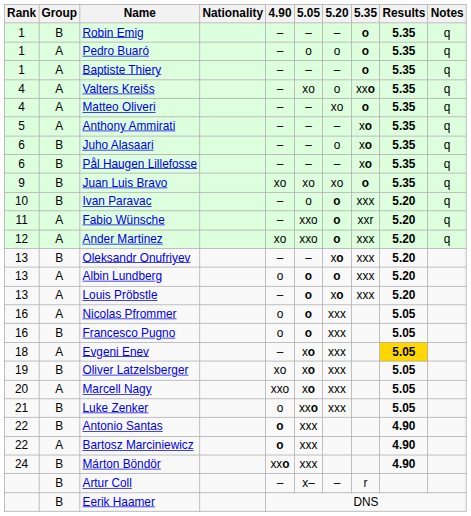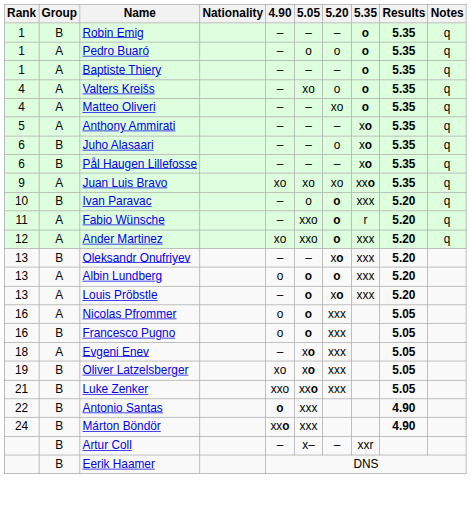Valters Kreišs | 5.35: xxo -> o
Juan Luis Bravo | Group: B -> A
Juan Luis Bravo | 5.35: o -> xxo
Fabio Wünsche | 5.35: xxr -> r
Evgeni Enev | Results: gold background -> no background
- row: 20 | A | Marcell Nagy | xxo | xo | xxx | 5.05
Luke Zenker | 4.90: o -> xxo
- row: 22 | A | Bartosz Marciniewicz | o | xxx | 4.90
Artur Coll | 5.35: r -> xxr
